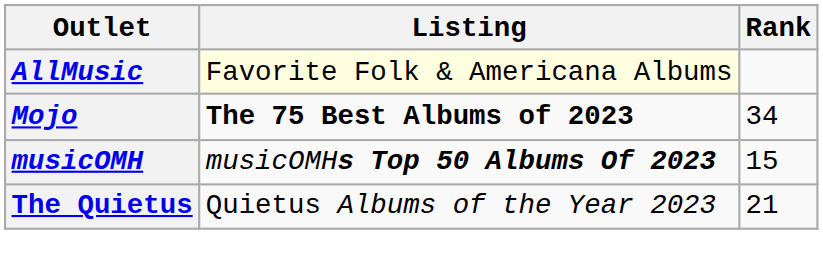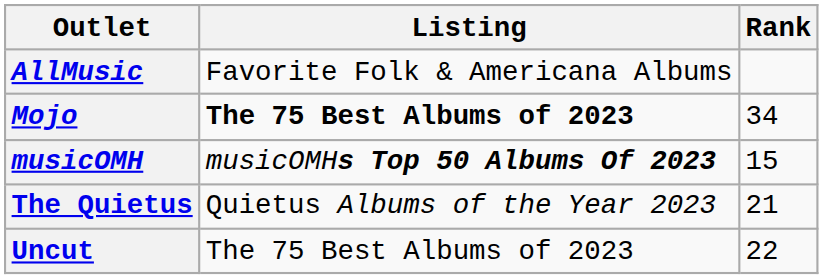AllMusic | Listing: lightyellow background -> no background
+ row: Uncut | The 75 Best Albums of 2023 | 22
